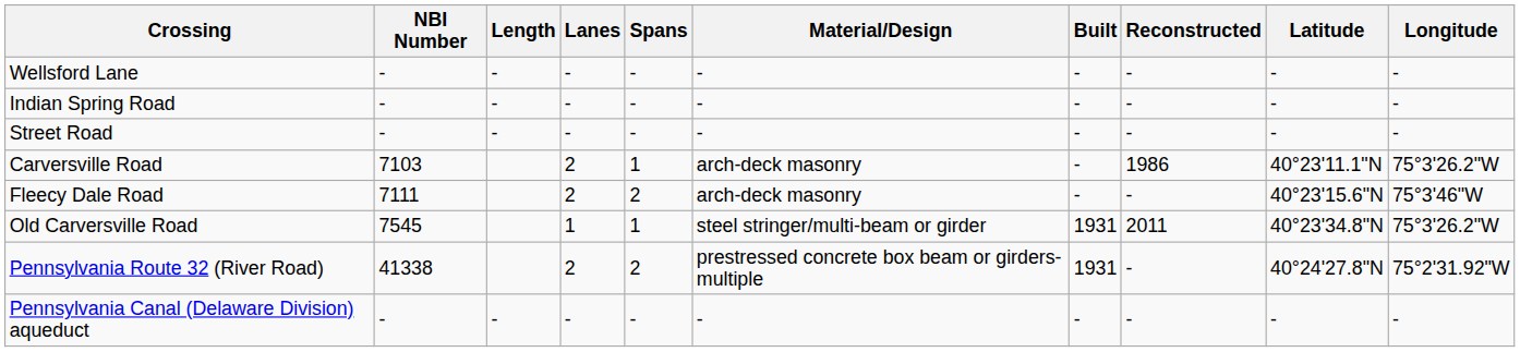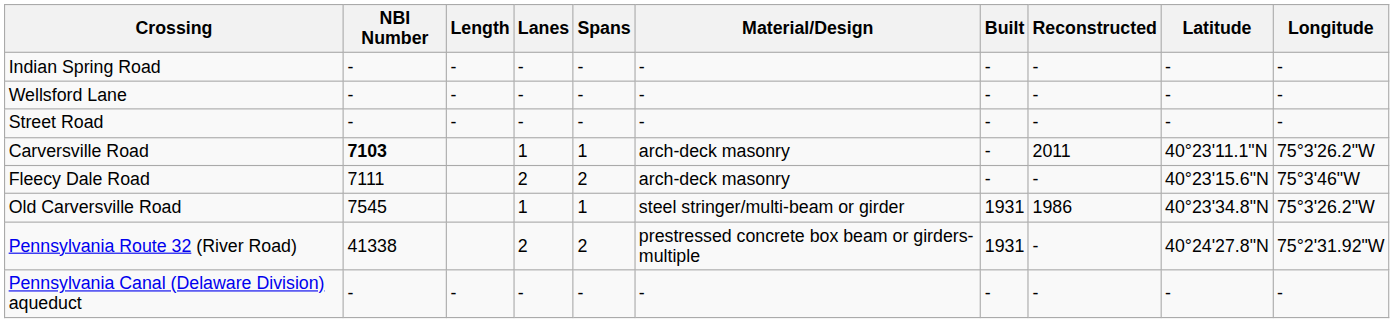rows swapped: Indian Spring Road <-> Wellsford Lane
Carversville Road | NBI Number: normal -> bold
Carversville Road | Lanes: 2 -> 1
Carversville Road | Reconstructed: 1986 -> 2011
Old Carversville Road | Reconstructed: 2011 -> 1986
